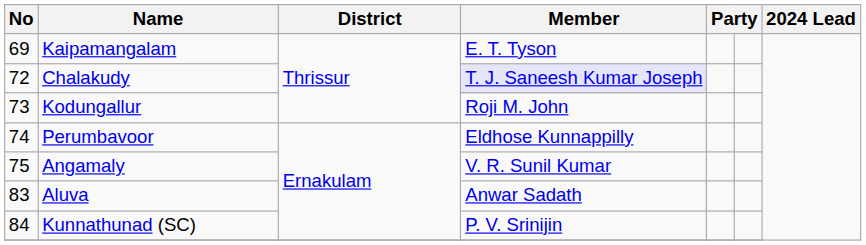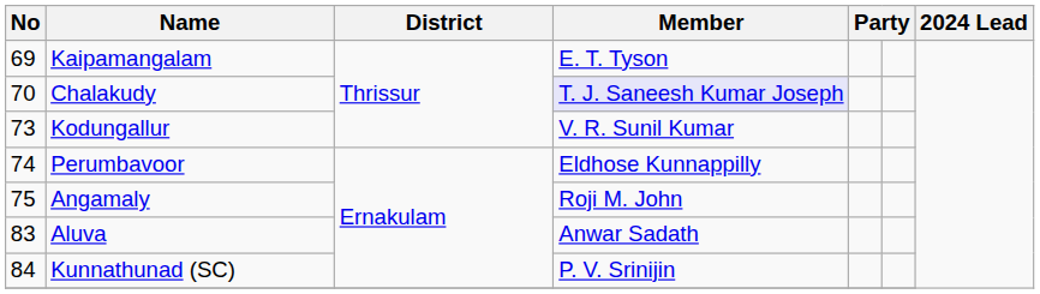Chalakudy | No: 72 -> 70
Kodungallur | Member: Roji M. John -> V. R. Sunil Kumar
Angamaly | Member: V. R. Sunil Kumar -> Roji M. John
